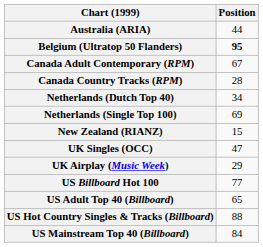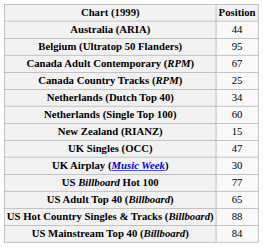Belgium (Ultratop 50 Flanders) | Position: bold -> normal
Canada Country Tracks (RPM) | Position: 28 -> 25
Netherlands (Single Top 100) | Position: 69 -> 60
UK Airplay (Music Week) | Position: 29 -> 30
